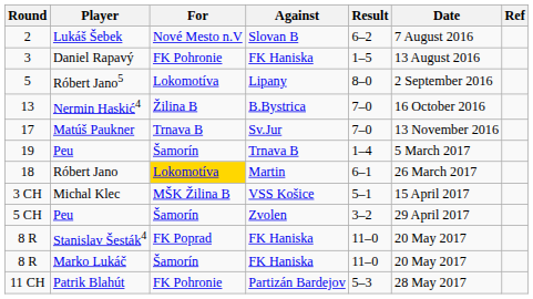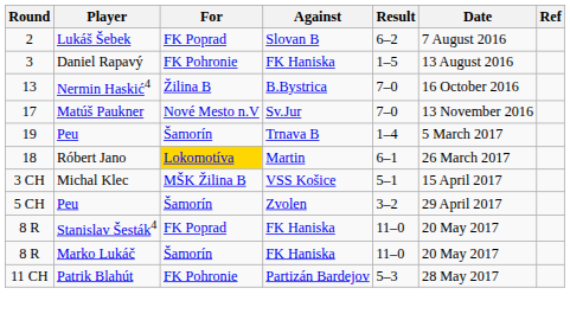Lukáš Šebek | For: Nové Mesto n.V -> FK Poprad
- row: 5 | Róbert Jano5 | Lokomotíva | Lipany | 8–0 | 2 September 2016
Matúš Paukner | For: Trnava B -> Nové Mesto n.V
